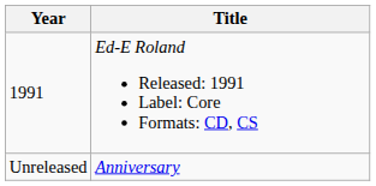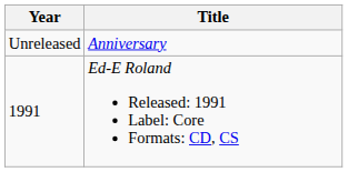rows swapped: 1991 <-> Unreleased
